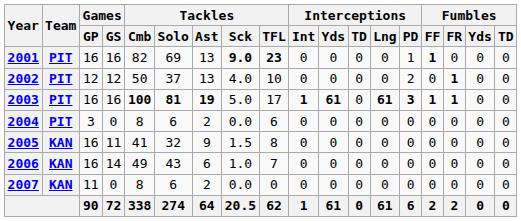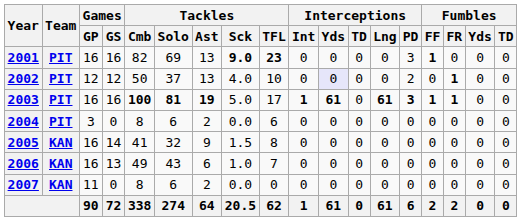2001 | Interceptions / PD: 1 -> 3
2002 | Interceptions / Yds: no background -> lavender background
2005 | Games / GS: 11 -> 14
2006 | Games / GS: 14 -> 13
